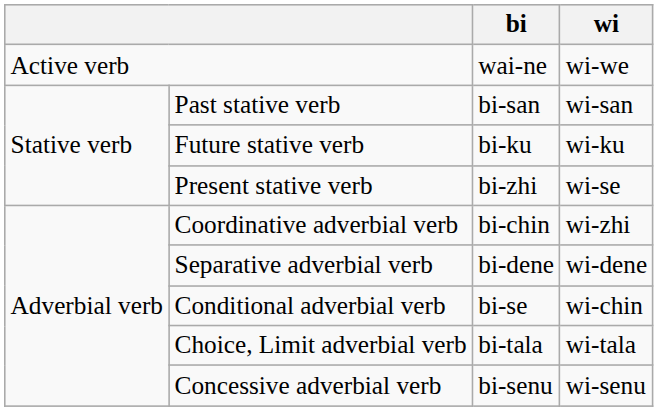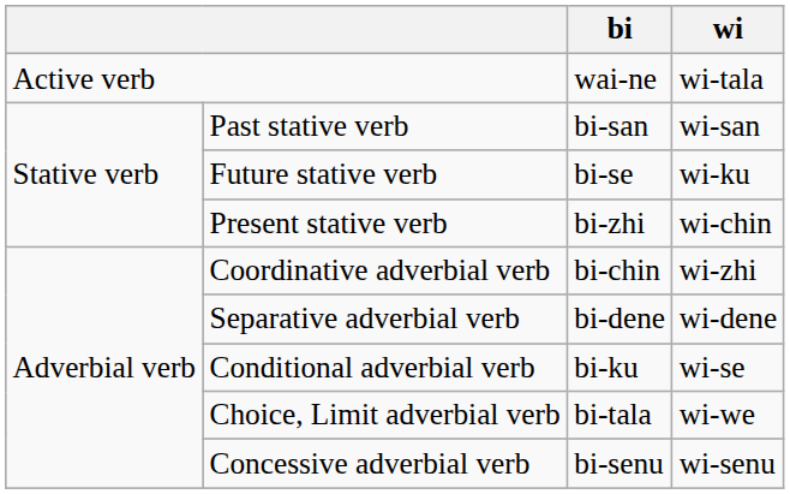Active verb | wi: wi-we -> wi-tala
Future stative verb | bi: bi-ku -> bi-se
Present stative verb | wi: wi-se -> wi-chin
Conditional adverbial verb | bi: bi-se -> bi-ku
Conditional adverbial verb | wi: wi-chin -> wi-se
Choice, Limit adverbial verb | wi: wi-tala -> wi-we
